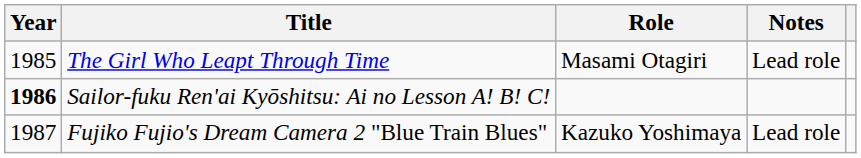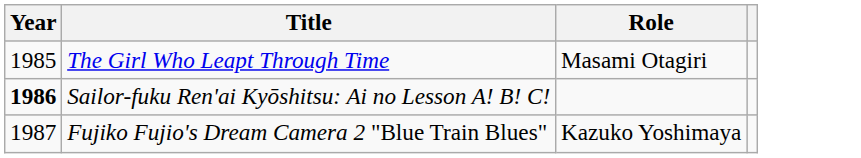- column: Notes | Lead role | Lead role
